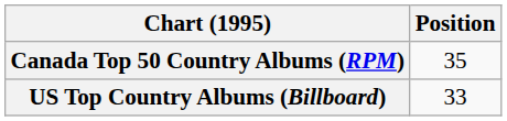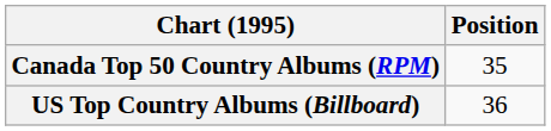US Top Country Albums (Billboard) | Position: 33 -> 36
